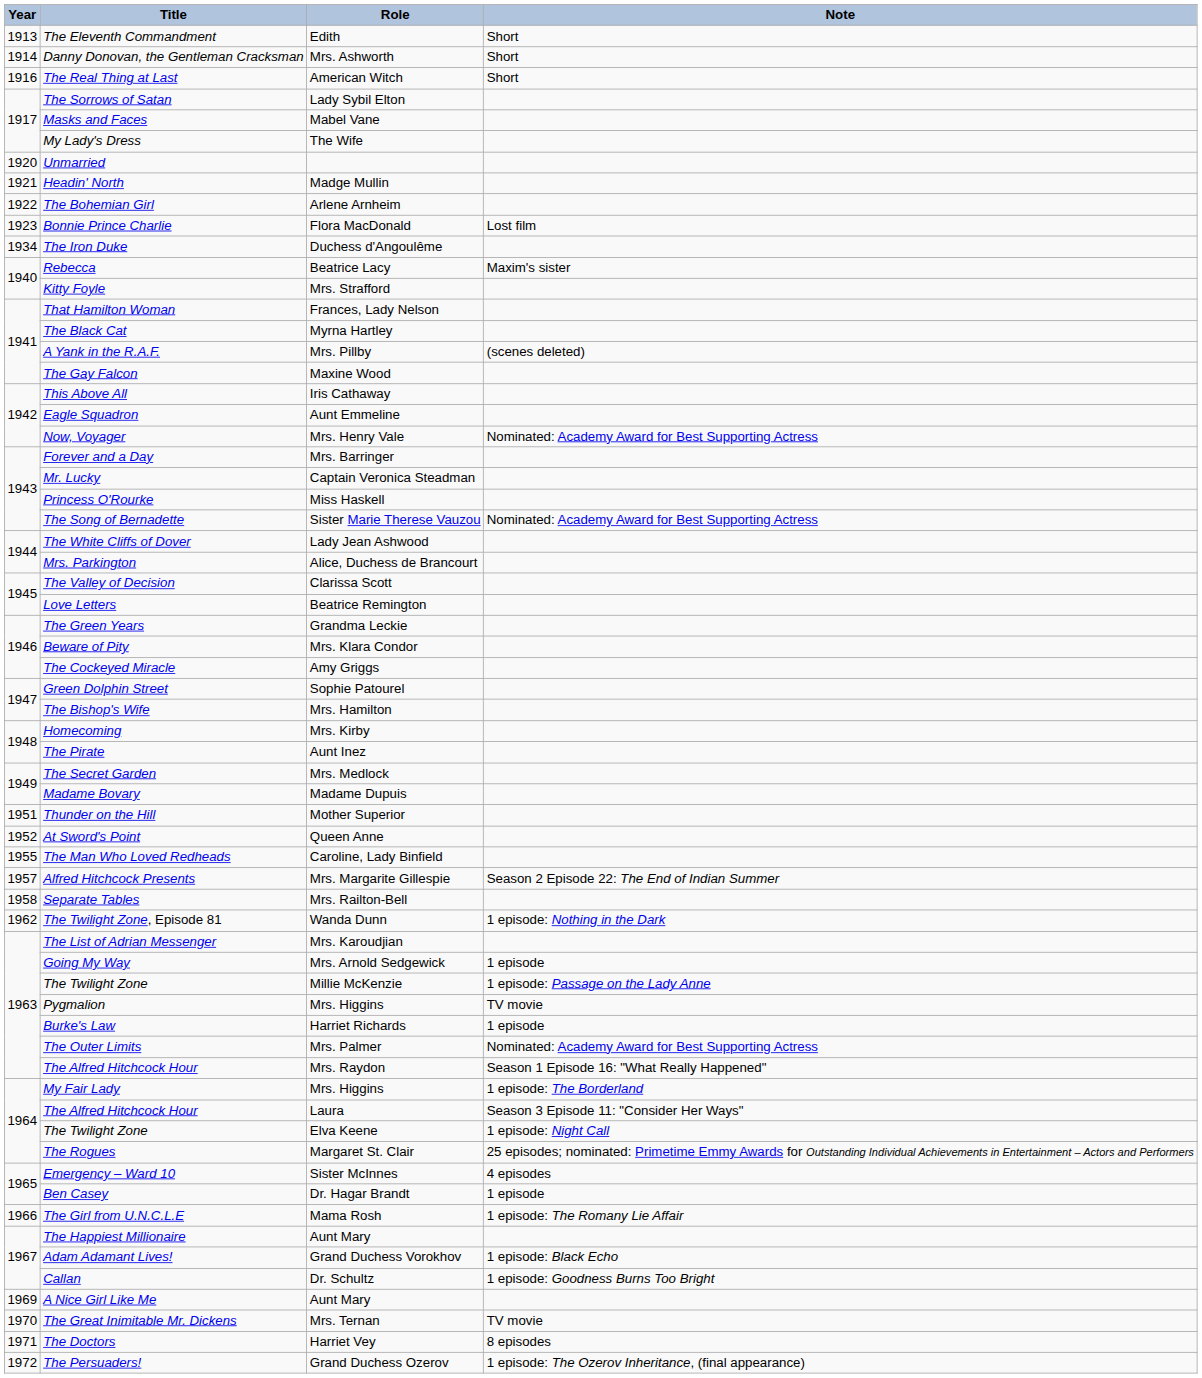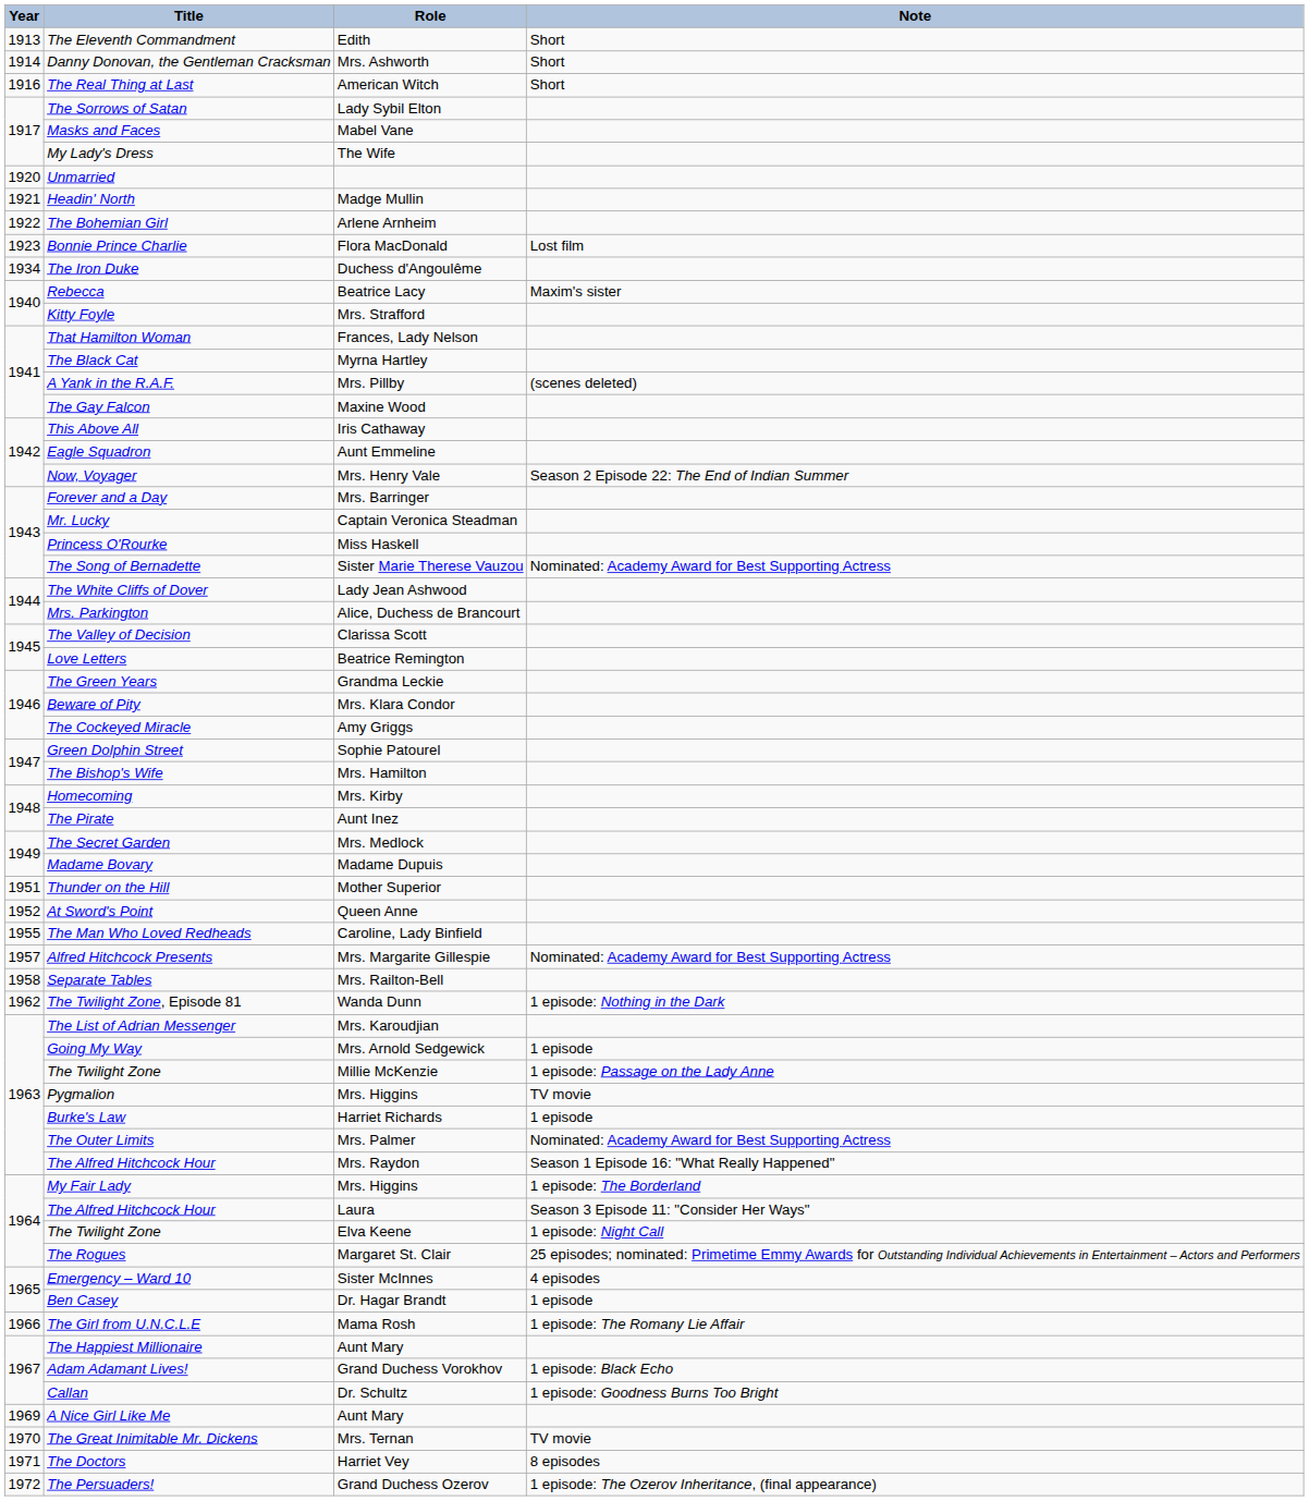Now, Voyager | Note: Nominated: Academy Award for Best Supporting Actress -> Season 2 Episode 22: The End of Indian Summer
Alfred Hitchcock Presents | Note: Season 2 Episode 22: The End of Indian Summer -> Nominated: Academy Award for Best Supporting Actress
